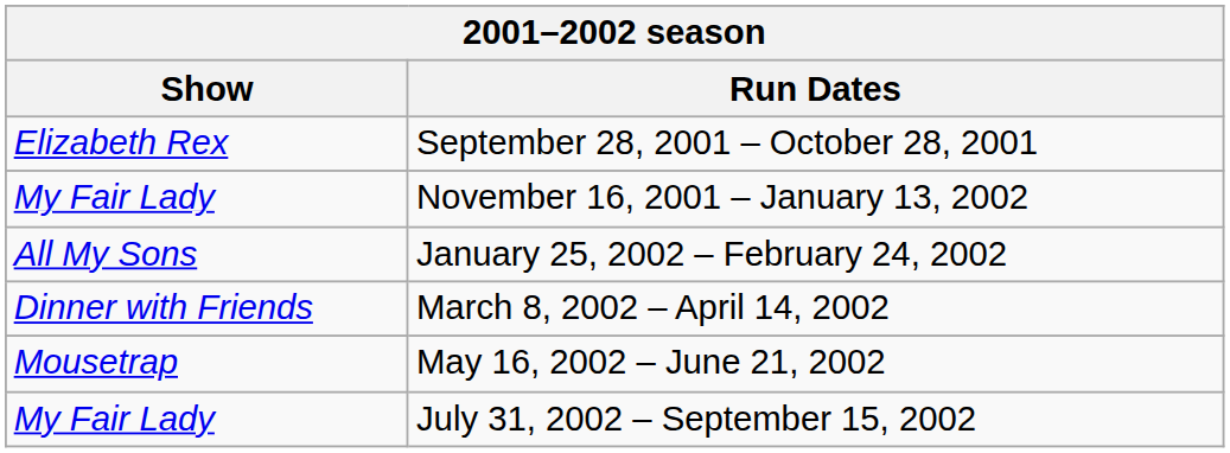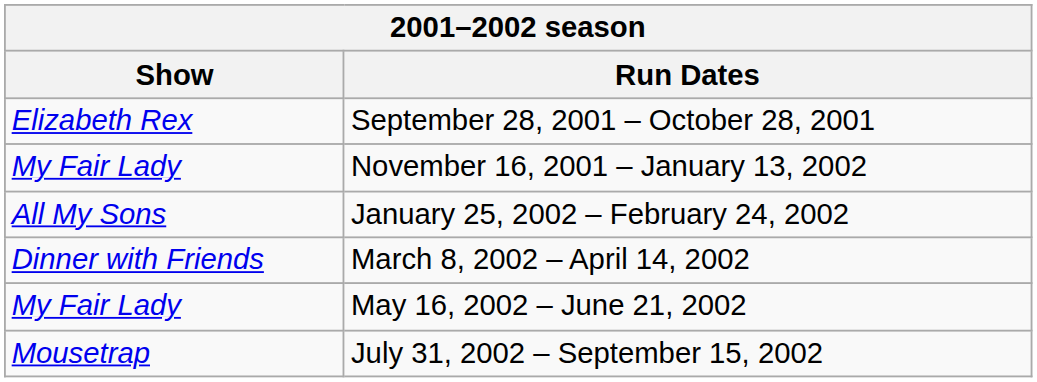May 16, 2002 – June 21, 2002 | Show: Mousetrap -> My Fair Lady
July 31, 2002 – September 15, 2002 | Show: My Fair Lady -> Mousetrap
